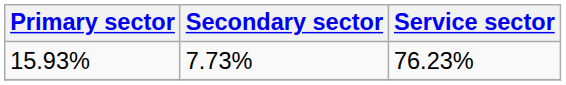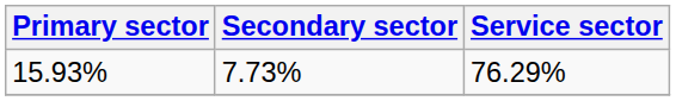15.93% | Service sector: 76.23% -> 76.29%
